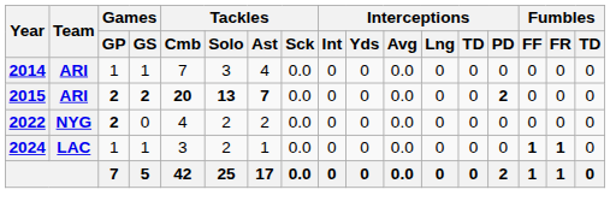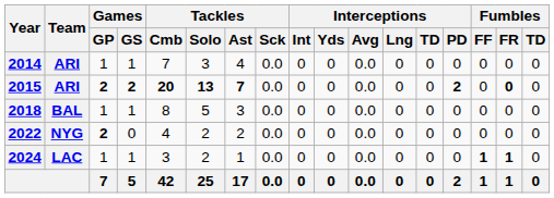2015 | Fumbles / FR: normal -> bold
+ row: 2018 | BAL | 1 | 1 | 8 | 5 | 3 | 0.0 | 0 | 0 | 0.0 | 0 | 0 | 0 | 0 | 0 | 0
